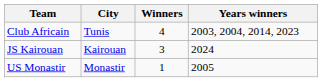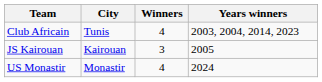JS Kairouan | Years winners: 2024 -> 2005
US Monastir | Winners: 1 -> 4
US Monastir | Years winners: 2005 -> 2024
